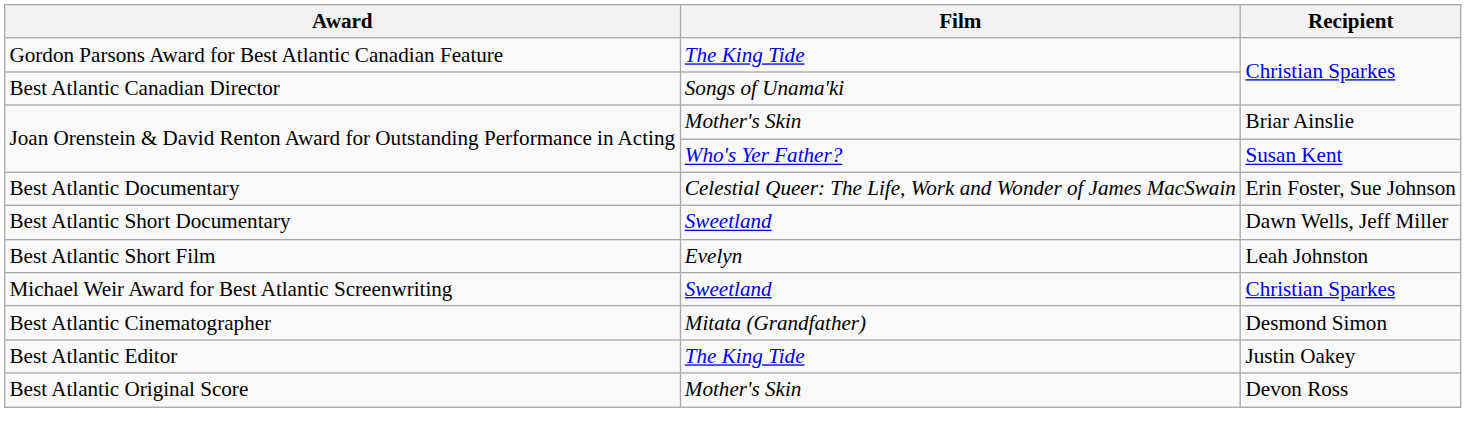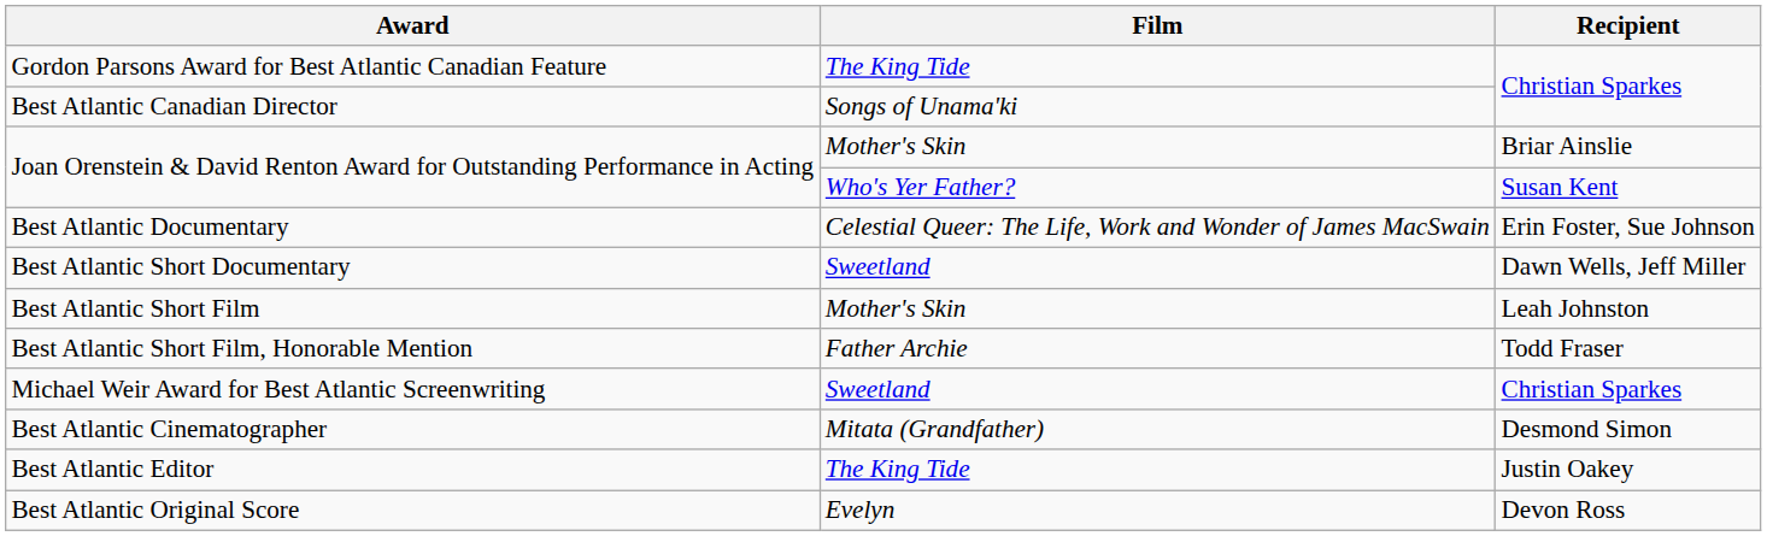Best Atlantic Short Film | Film: Evelyn -> Mother's Skin
+ row: Best Atlantic Short Film, Honorable Mention | Father Archie | Todd Fraser
Best Atlantic Original Score | Film: Mother's Skin -> Evelyn
